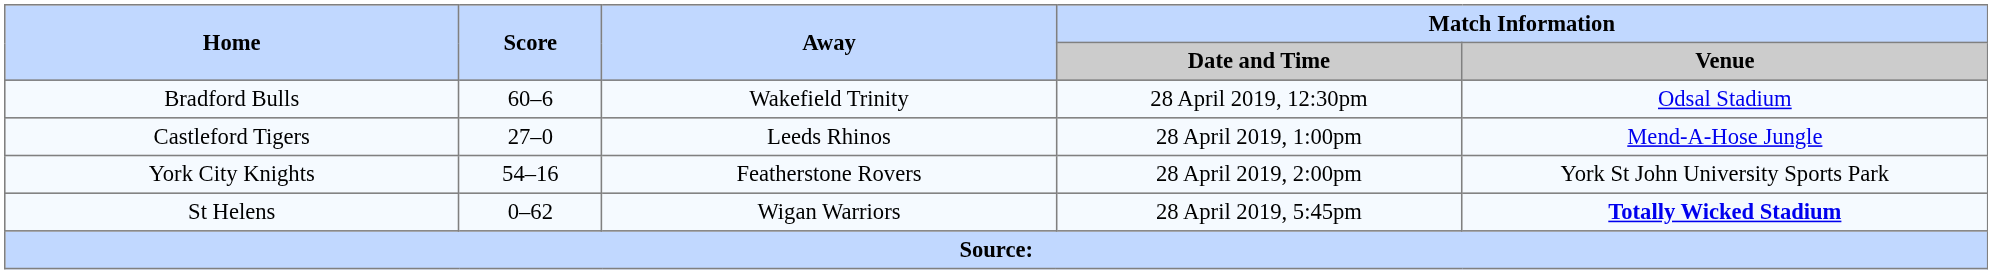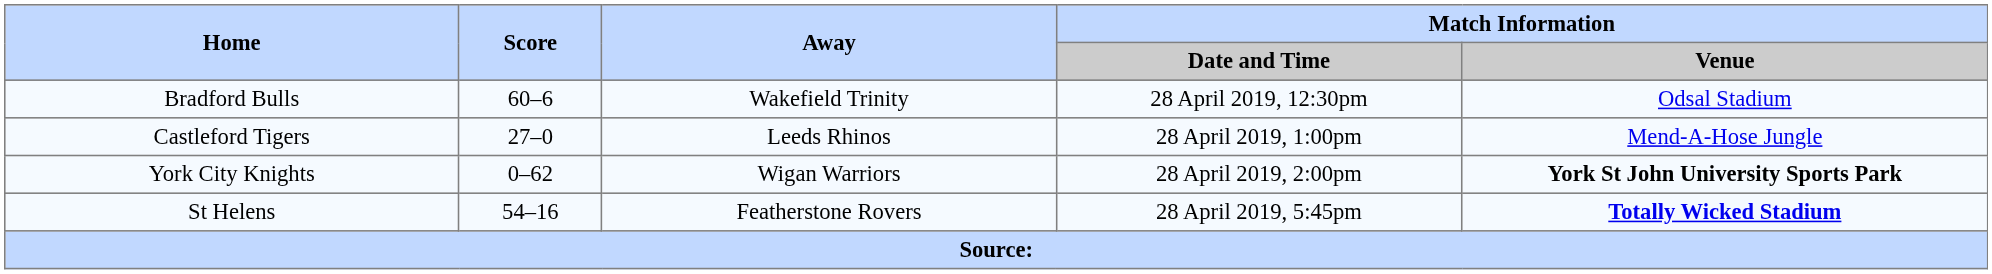York City Knights | Score: 54–16 -> 0–62
York City Knights | Away: Featherstone Rovers -> Wigan Warriors
York City Knights | Match Information / Venue: normal -> bold
St Helens | Score: 0–62 -> 54–16
St Helens | Away: Wigan Warriors -> Featherstone Rovers
